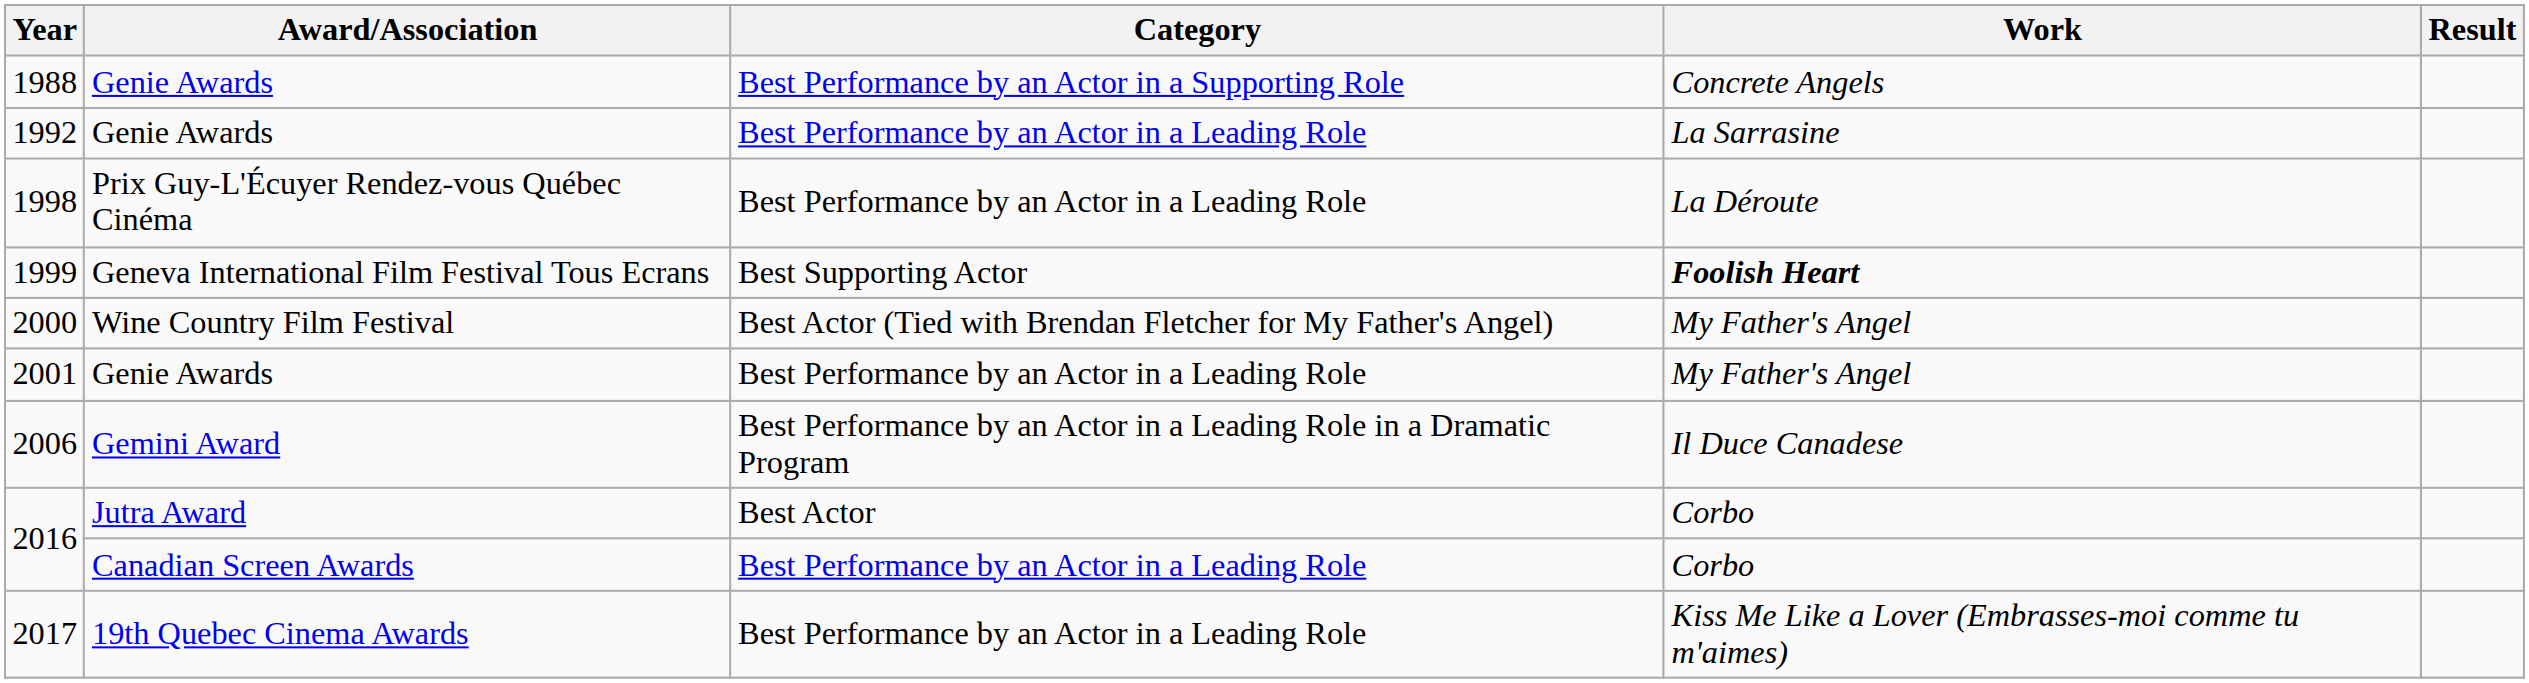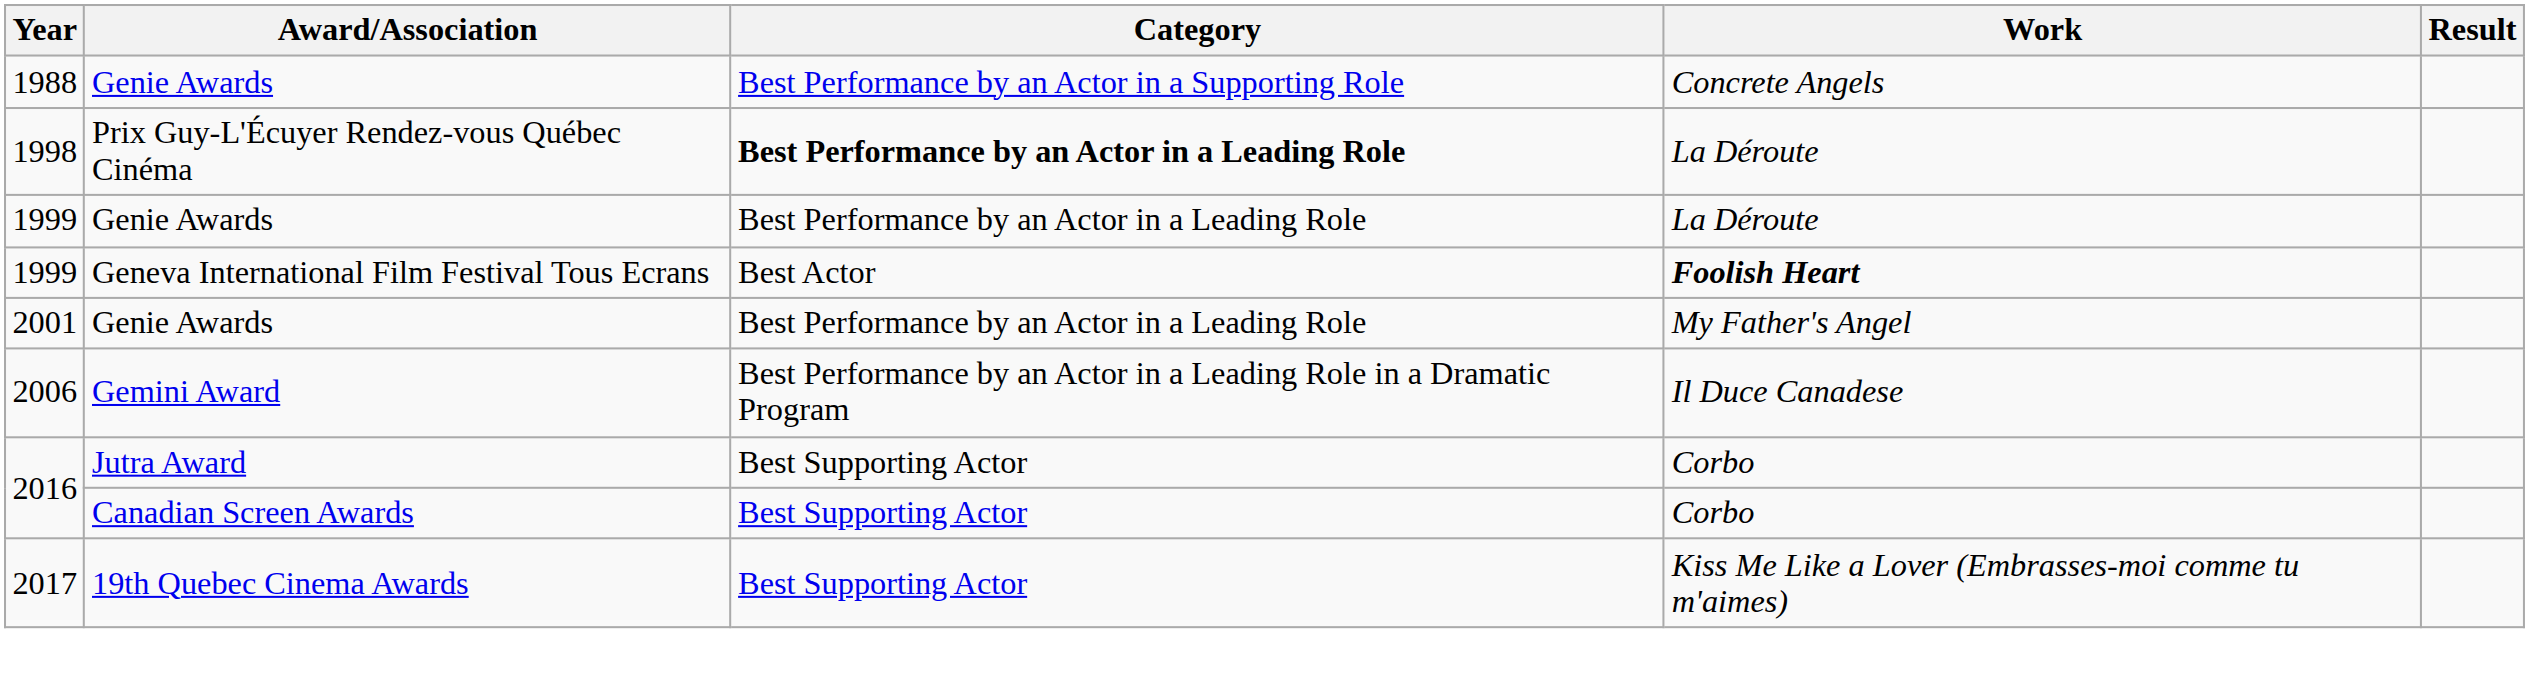- row: 1992 | Genie Awards | Best Performance by an Actor in a Leading Role | La Sarrasine
1998 | Category: normal -> bold
+ row: 1999 | Genie Awards | Best Performance by an Actor in a Leading Role | La Déroute
1999 / Geneva International Film Festival Tous Ecrans | Category: Best Supporting Actor -> Best Actor
- row: 2000 | Wine Country Film Festival | Best Actor (Tied with Brendan Fletcher for My Father's Angel) | My Father's Angel
2016 / Jutra Award | Category: Best Actor -> Best Supporting Actor
2016 / Canadian Screen Awards | Category: Best Performance by an Actor in a Leading Role -> Best Supporting Actor
2017 | Category: Best Performance by an Actor in a Leading Role -> Best Supporting Actor
